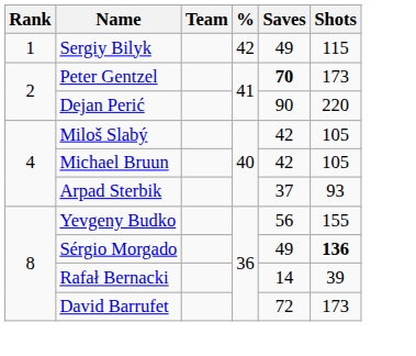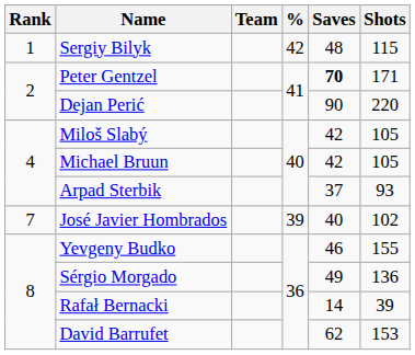Sergiy Bilyk | Saves: 49 -> 48
Peter Gentzel | Shots: 173 -> 171
+ row: 7 | José Javier Hombrados | 39 | 40 | 102
Yevgeny Budko | Saves: 56 -> 46
Sérgio Morgado | Shots: bold -> normal
David Barrufet | Saves: 72 -> 62
David Barrufet | Shots: 173 -> 153
